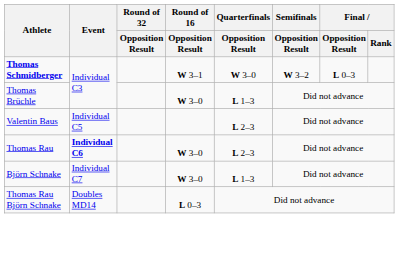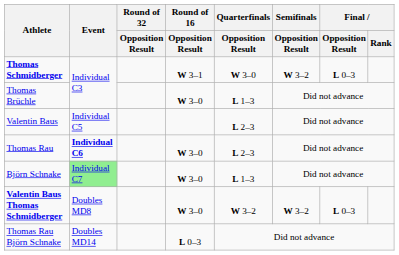Björn Schnake | Event: no background -> lightgreen background
+ row: Valentin Baus Thomas Schmidberger | Doubles MD8 | W 3–0 | W 3–2 | W 3–2 | L 0–3
